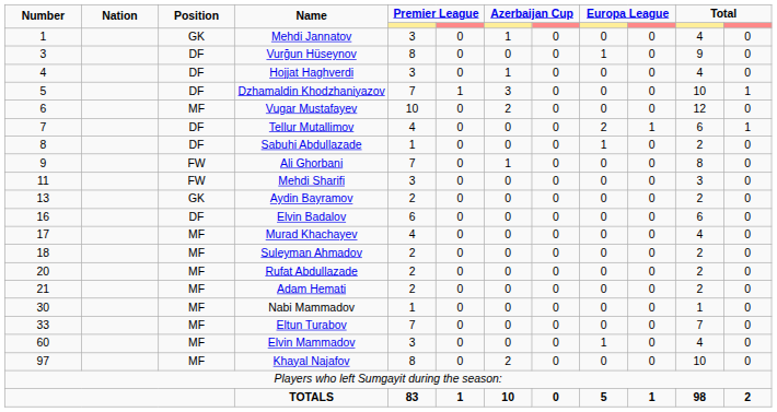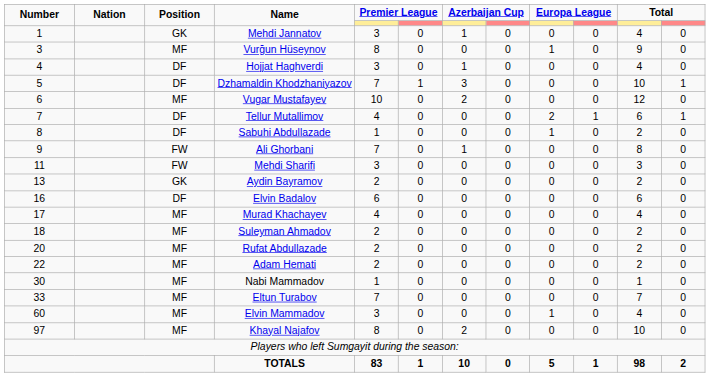Vurğun Hüseynov | Position: DF -> MF
Adam Hemati | Number: 21 -> 22
